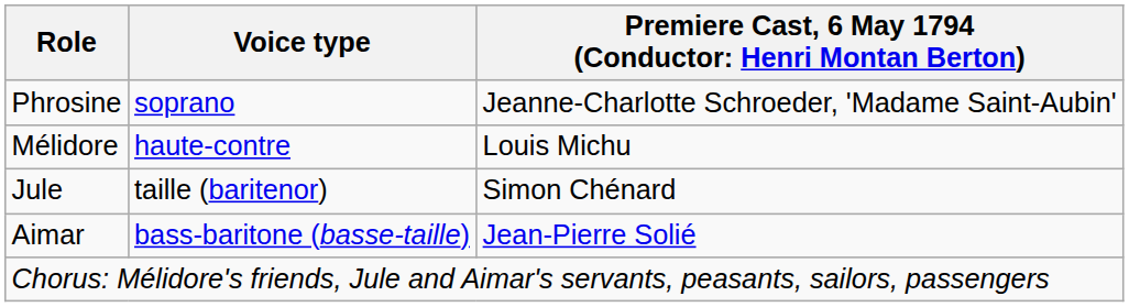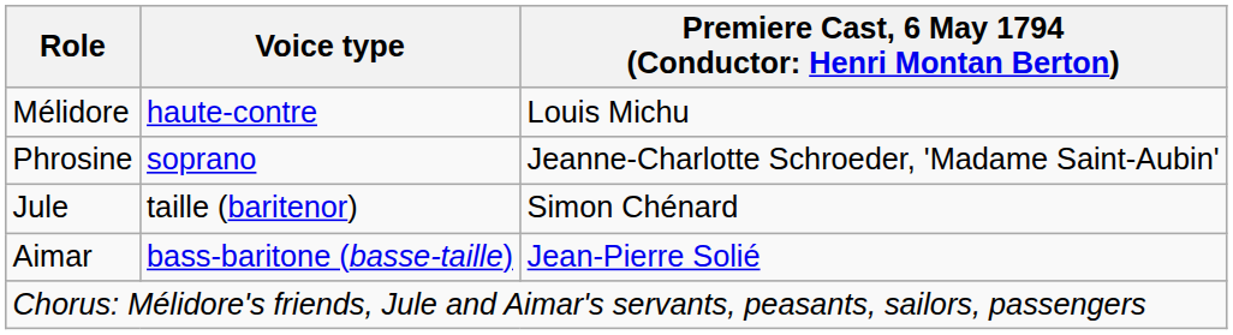rows swapped: Mélidore <-> Phrosine
